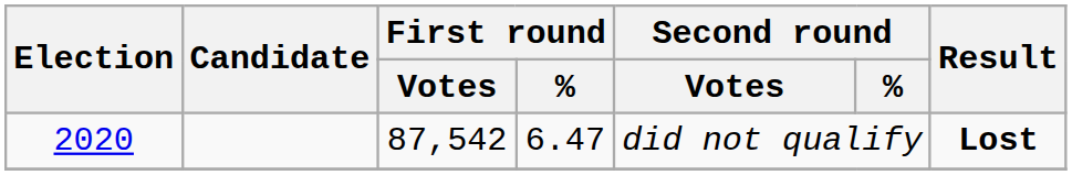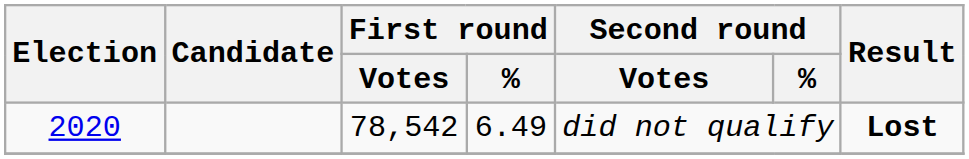2020 | First round / Votes: 87,542 -> 78,542
2020 | First round / %: 6.47 -> 6.49
